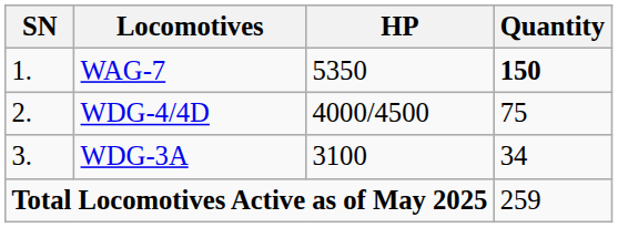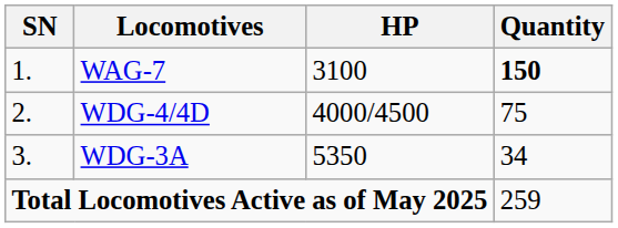WAG-7 | HP: 5350 -> 3100
WDG-3A | HP: 3100 -> 5350
